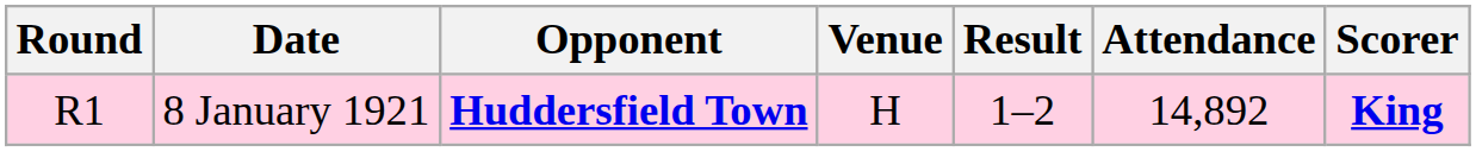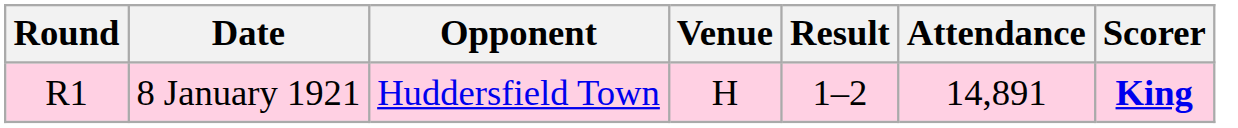8 January 1921 | Opponent: bold -> normal
8 January 1921 | Attendance: 14,892 -> 14,891
